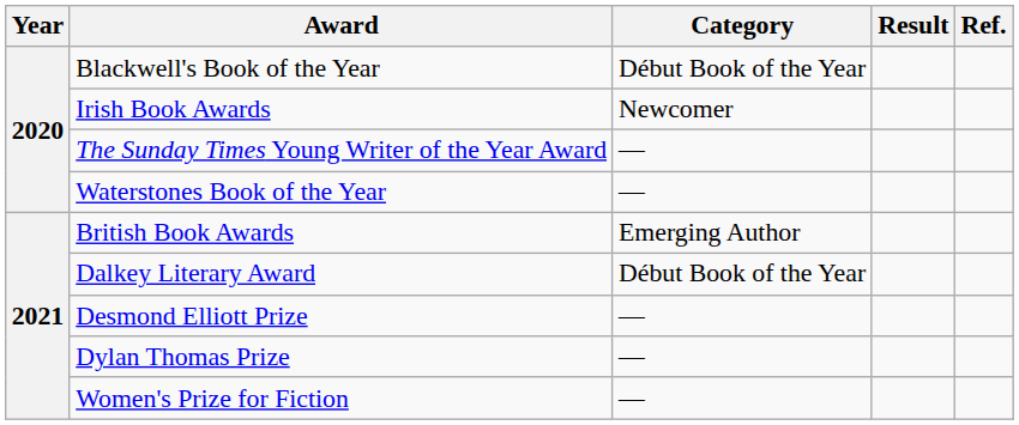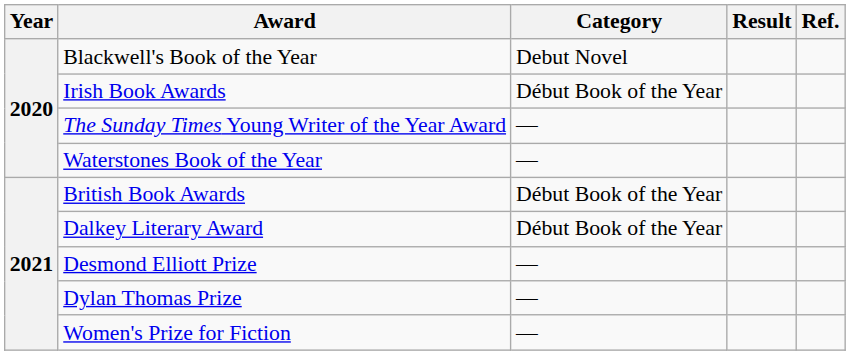Blackwell's Book of the Year | Category: Début Book of the Year -> Debut Novel
Irish Book Awards | Category: Newcomer -> Début Book of the Year
British Book Awards | Category: Emerging Author -> Début Book of the Year
